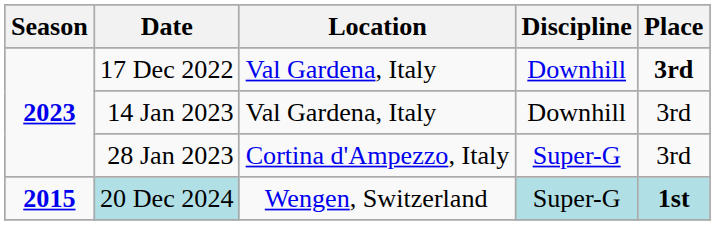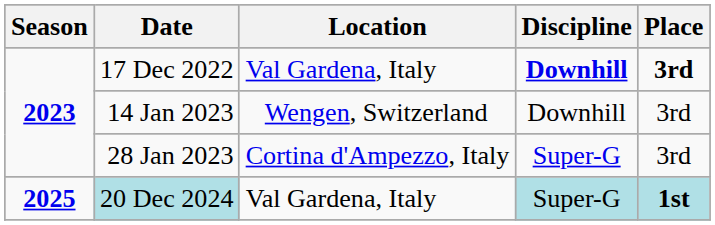17 Dec 2022 | Discipline: normal -> bold
14 Jan 2023 | Location: Val Gardena, Italy -> Wengen, Switzerland
20 Dec 2024 | Season: 2015 -> 2025
20 Dec 2024 | Location: Wengen, Switzerland -> Val Gardena, Italy
